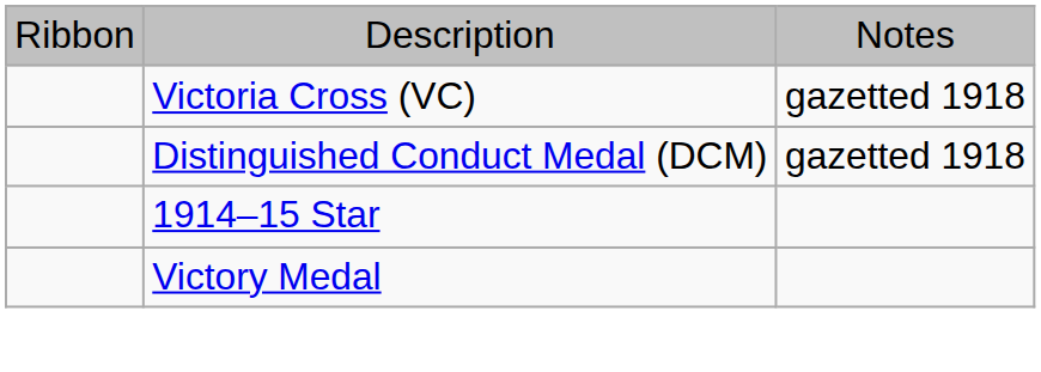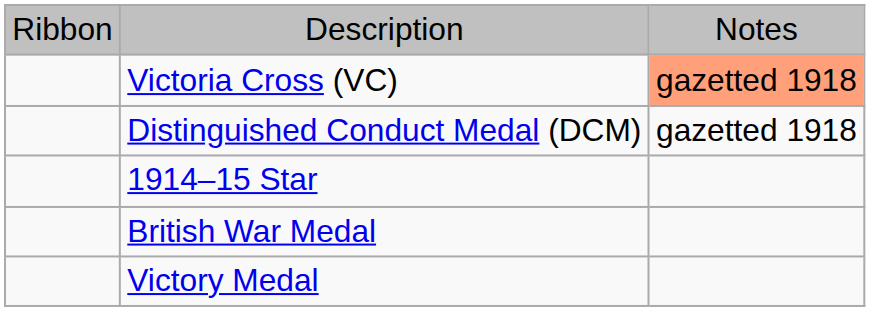Victoria Cross (VC) | column 3: no background -> lightsalmon background
+ row: British War Medal
